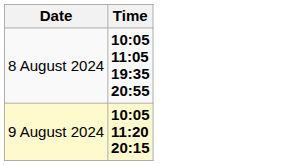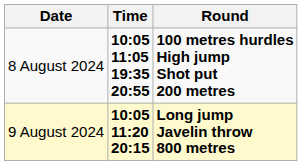+ column: Round | 100 metres hurdles High jump Shot put 200 metres | Long jump Javelin throw 800 metres
